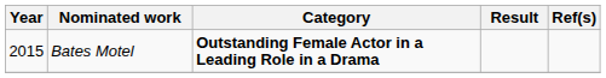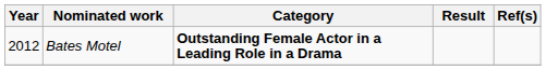Bates Motel | Year: 2015 -> 2012
